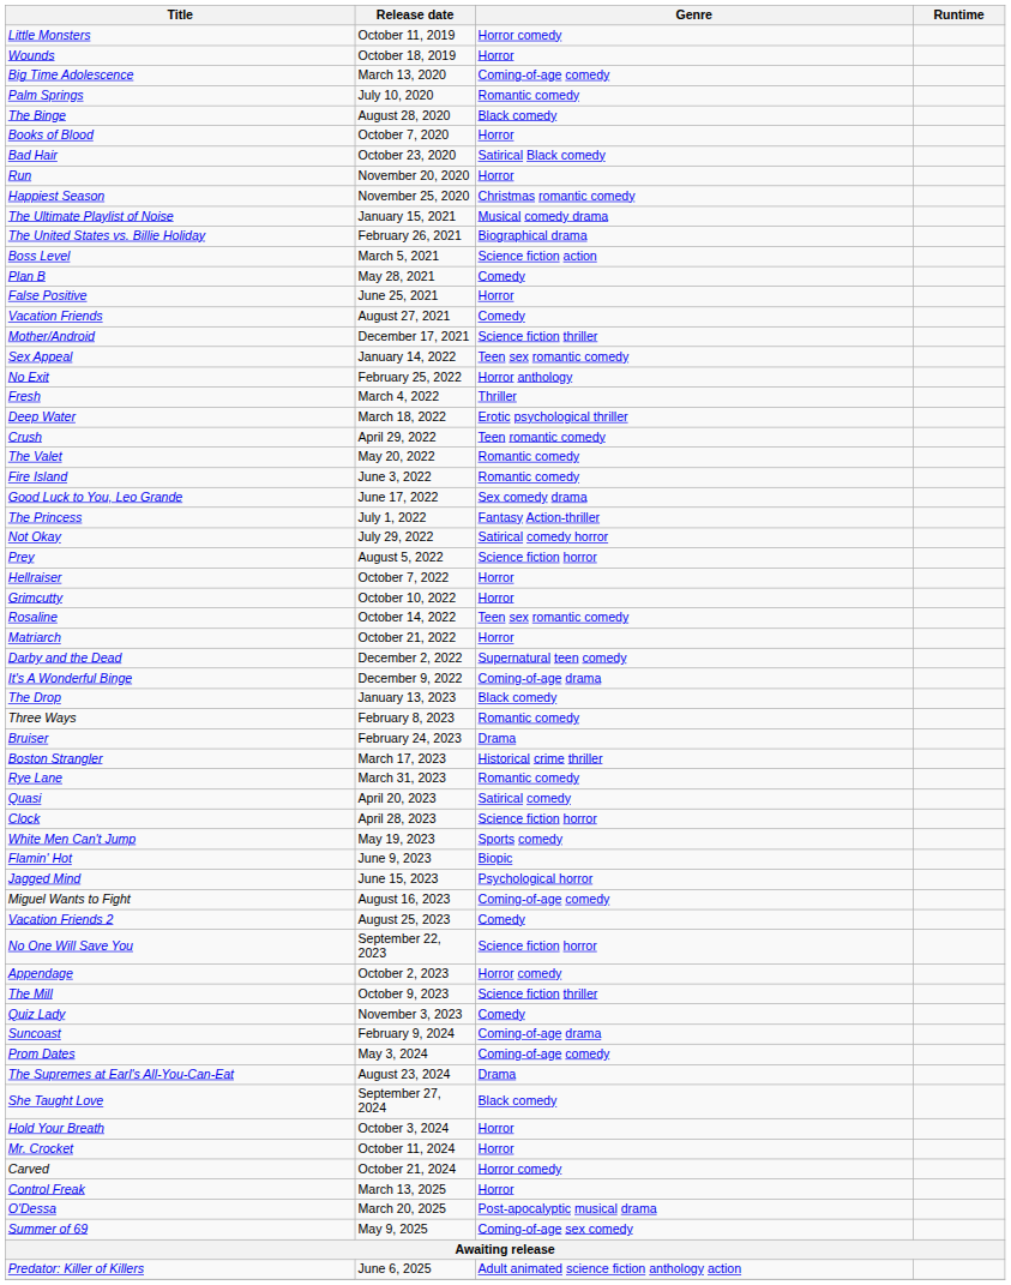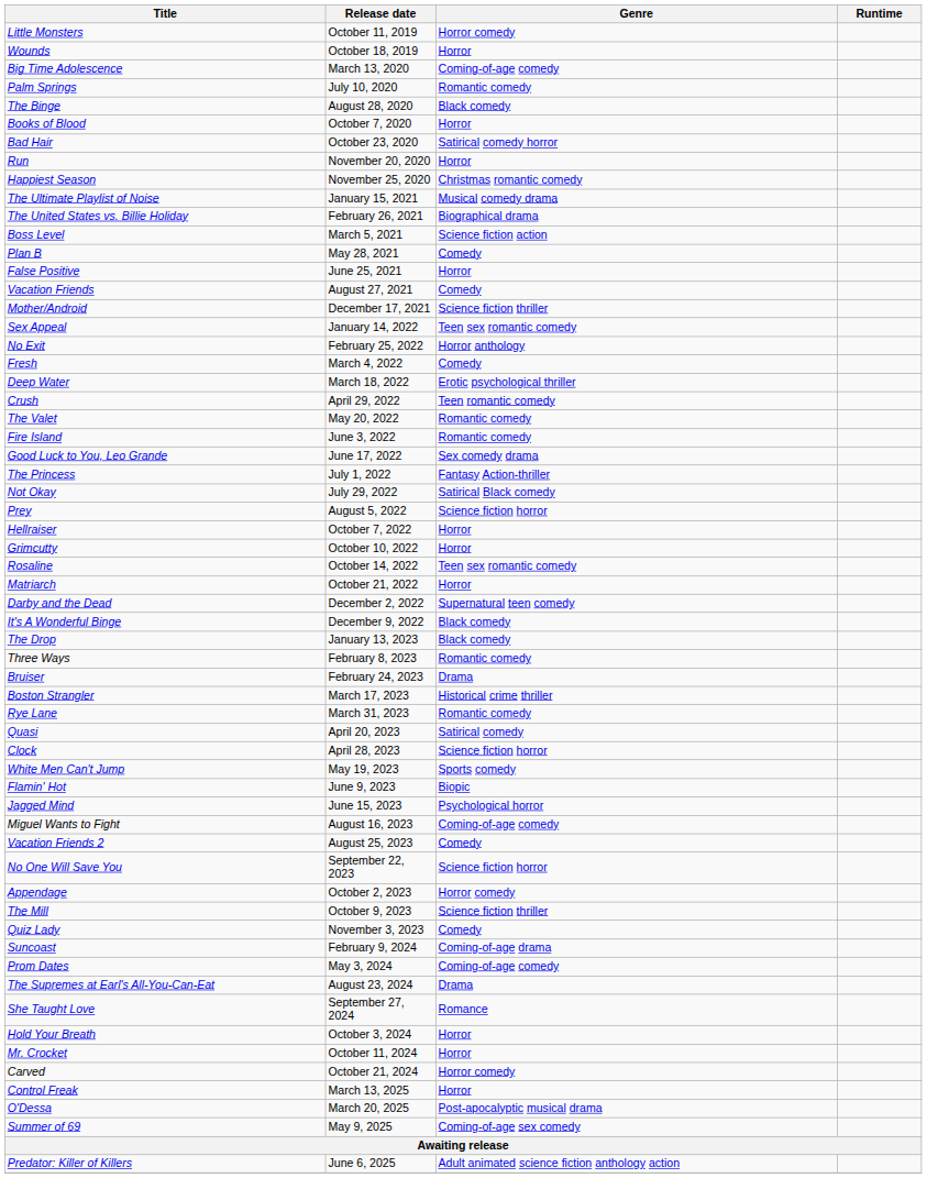Bad Hair | Genre: Satirical Black comedy -> Satirical comedy horror
Fresh | Genre: Thriller -> Comedy
Not Okay | Genre: Satirical comedy horror -> Satirical Black comedy
It's A Wonderful Binge | Genre: Coming-of-age drama -> Black comedy
She Taught Love | Genre: Black comedy -> Romance
